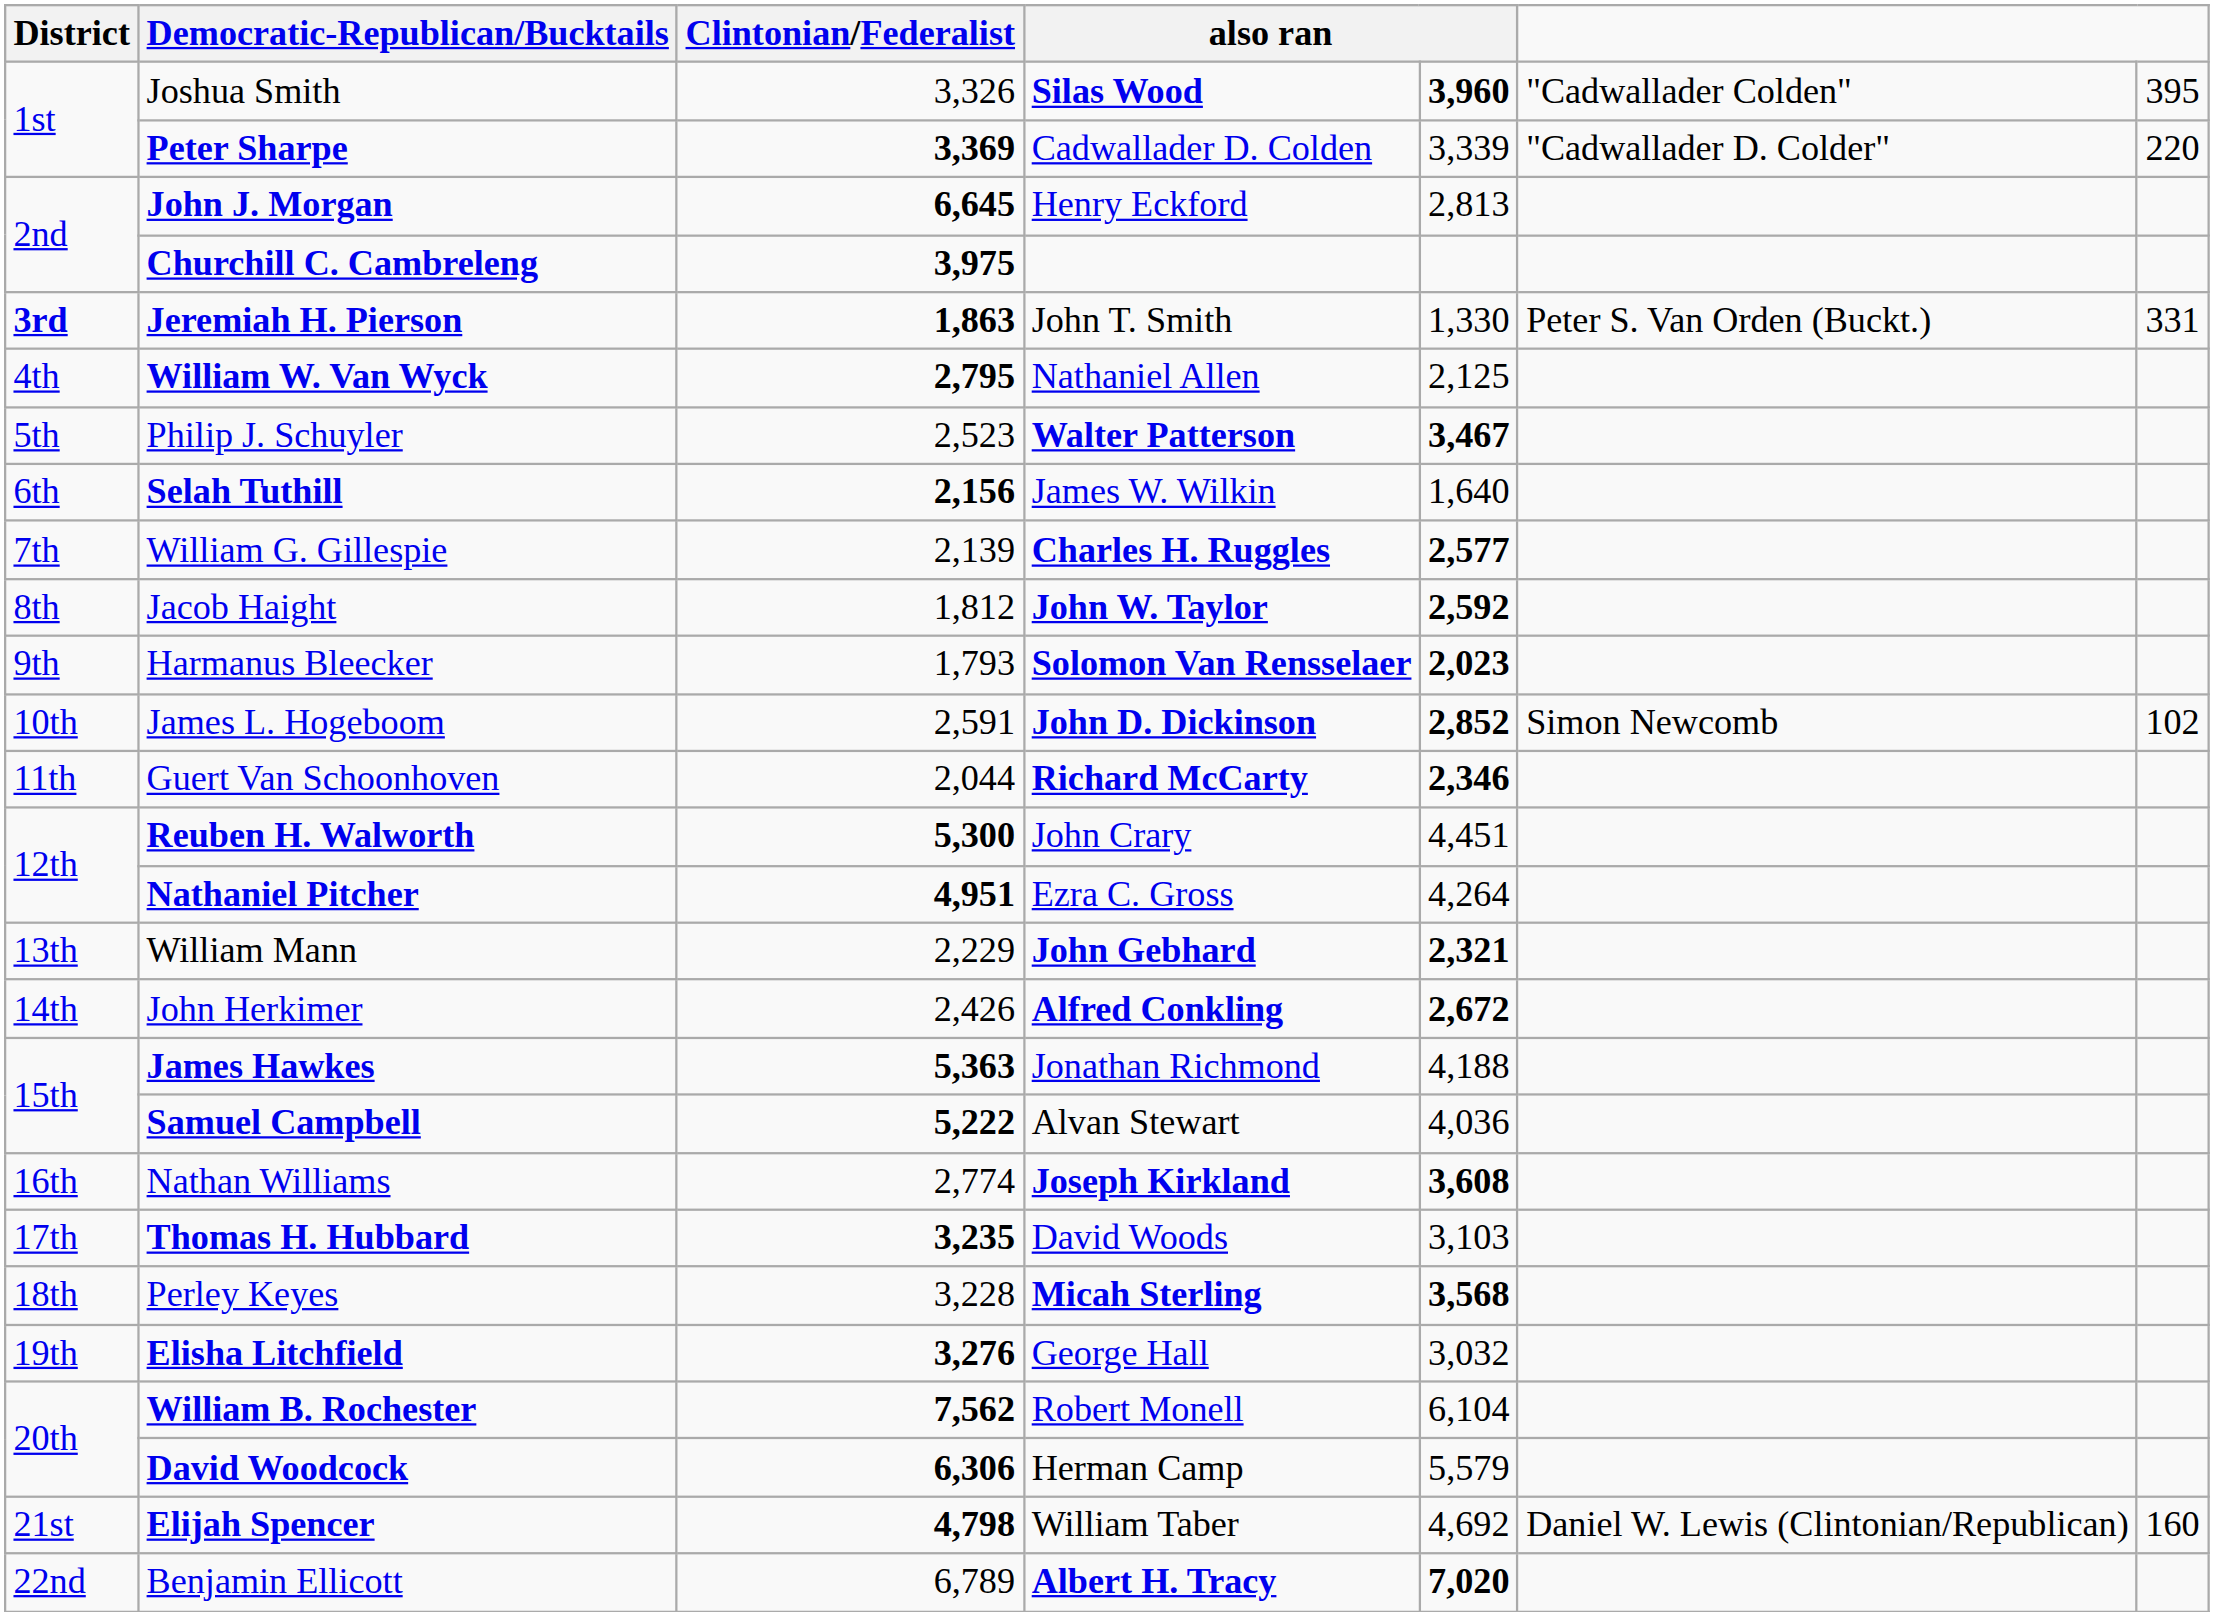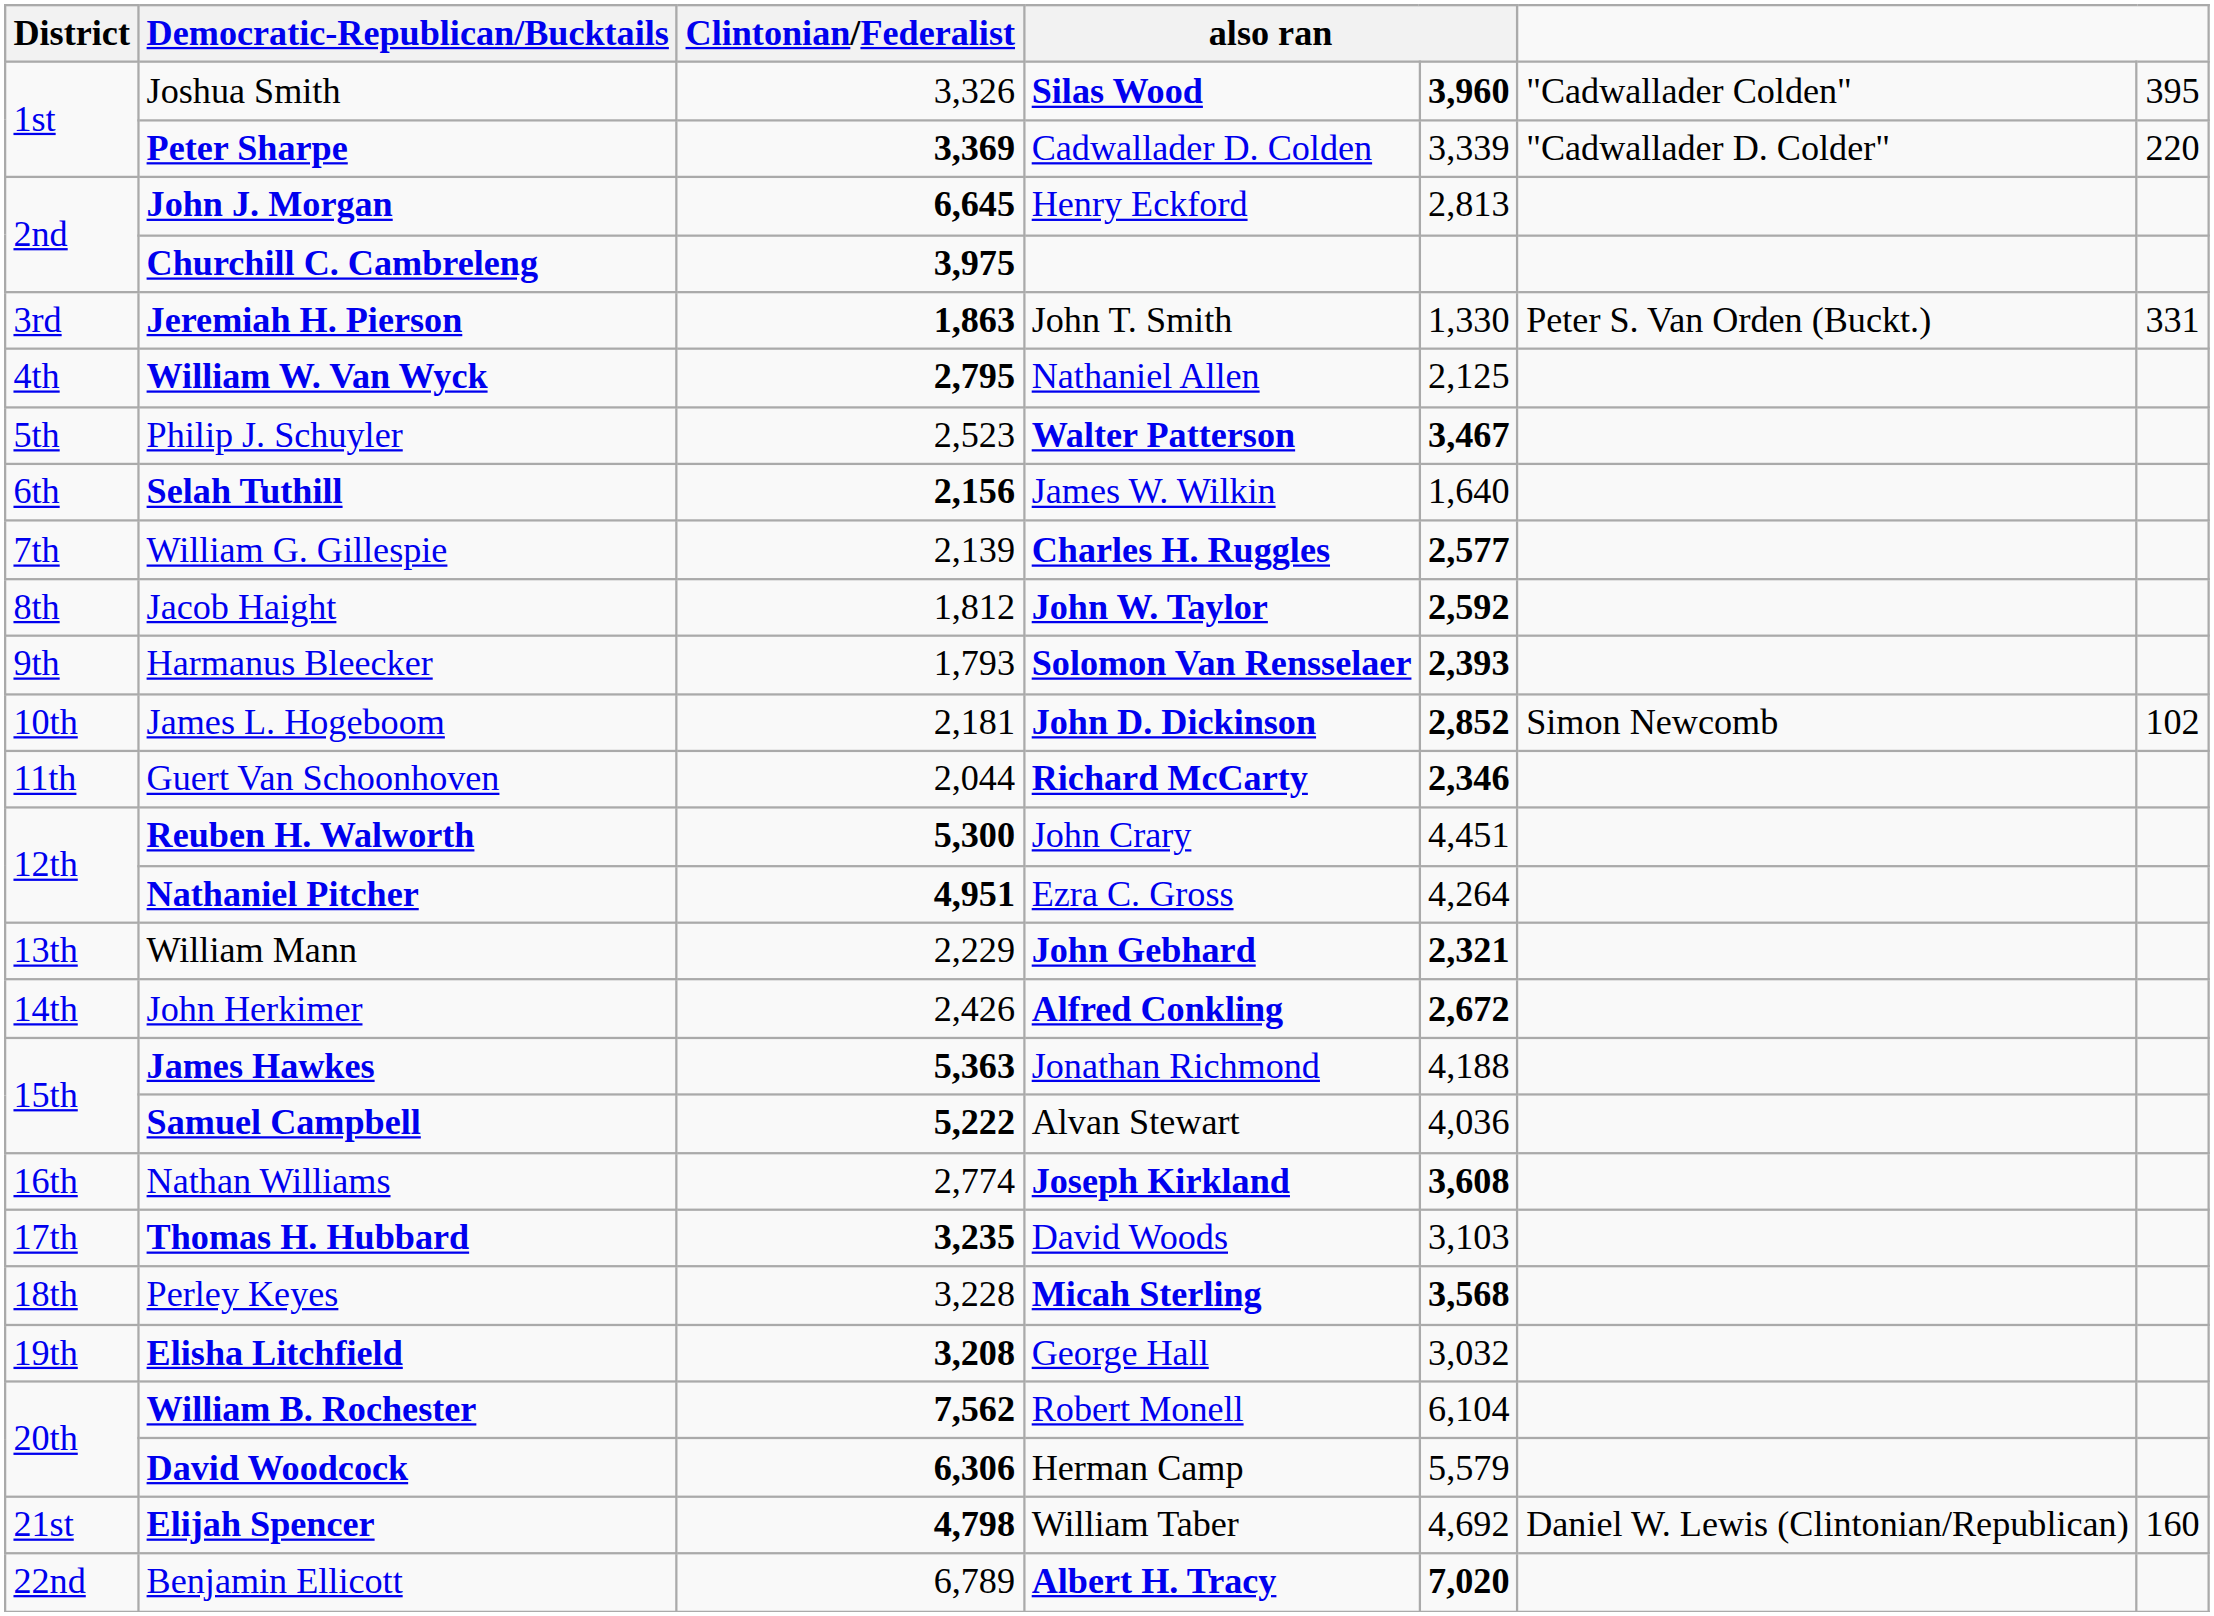Jeremiah H. Pierson | District: bold -> normal
Harmanus Bleecker | column 5: 2,023 -> 2,393
James L. Hogeboom | Clintonian/Federalist: 2,591 -> 2,181
Elisha Litchfield | Clintonian/Federalist: 3,276 -> 3,208
